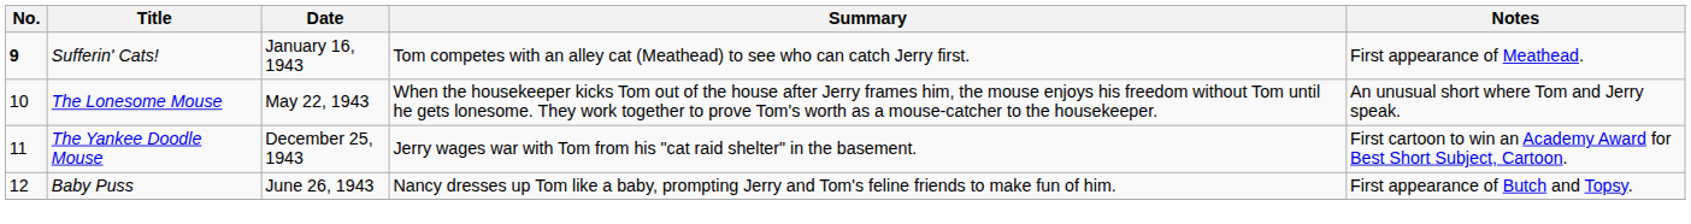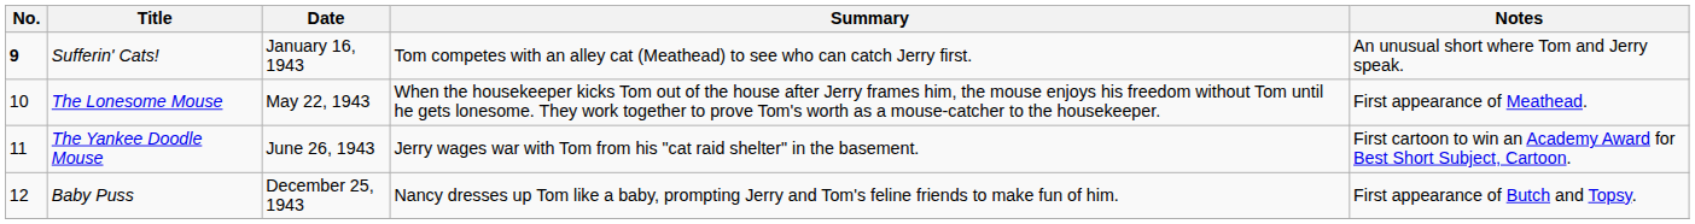Sufferin' Cats! | Notes: First appearance of Meathead. -> An unusual short where Tom and Jerry speak.
The Lonesome Mouse | Notes: An unusual short where Tom and Jerry speak. -> First appearance of Meathead.
The Yankee Doodle Mouse | Date: December 25, 1943 -> June 26, 1943
Baby Puss | Date: June 26, 1943 -> December 25, 1943
